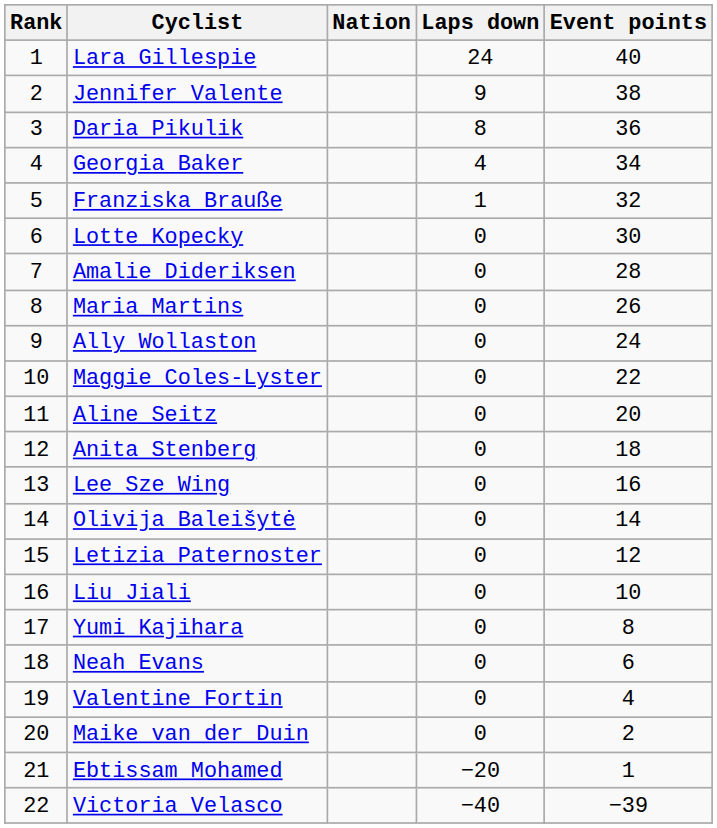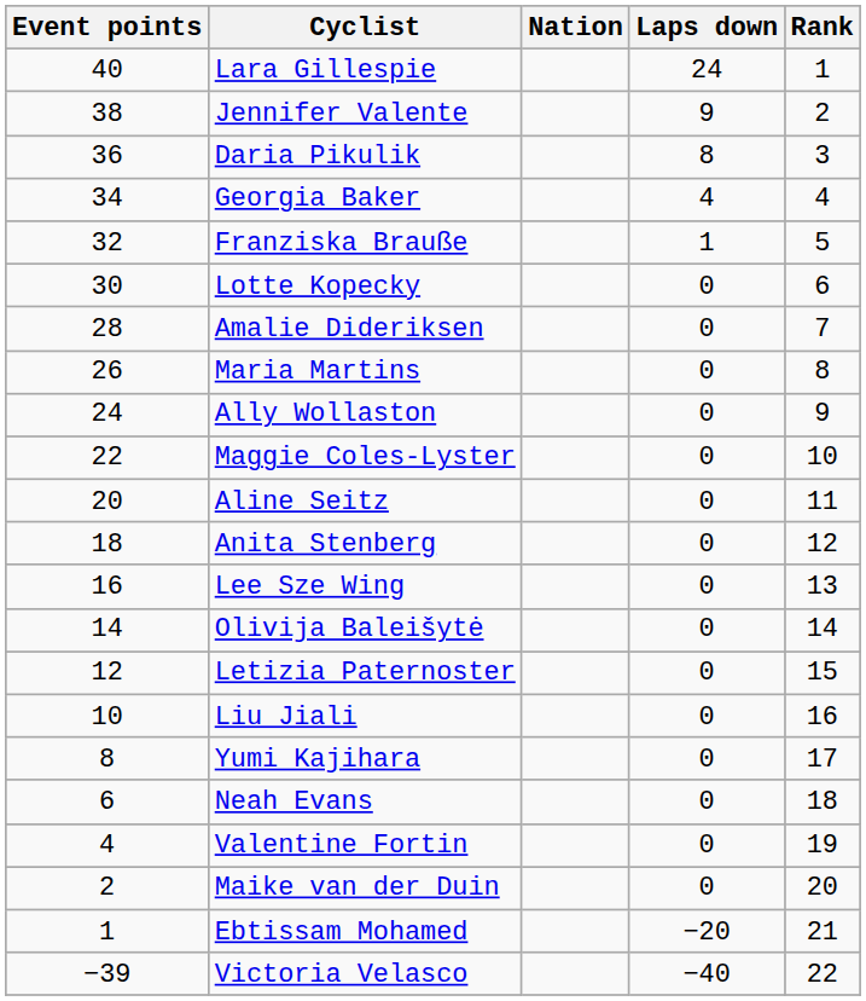columns swapped: Rank <-> Event points
